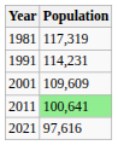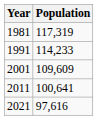1991 | Population: 114,231 -> 114,233
2011 | Population: lightgreen background -> no background
